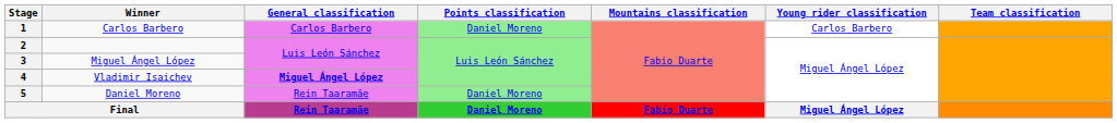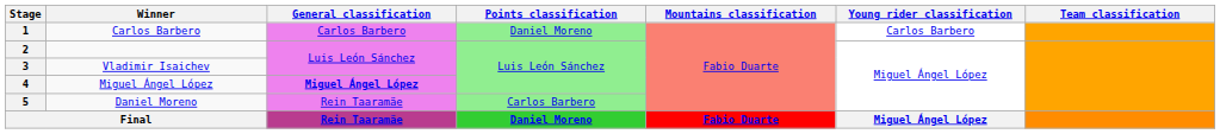3 | Winner: Miguel Ángel López -> Vladimir Isaichev
4 | Winner: Vladimir Isaichev -> Miguel Ángel López
5 | Points classification: Daniel Moreno -> Carlos Barbero
